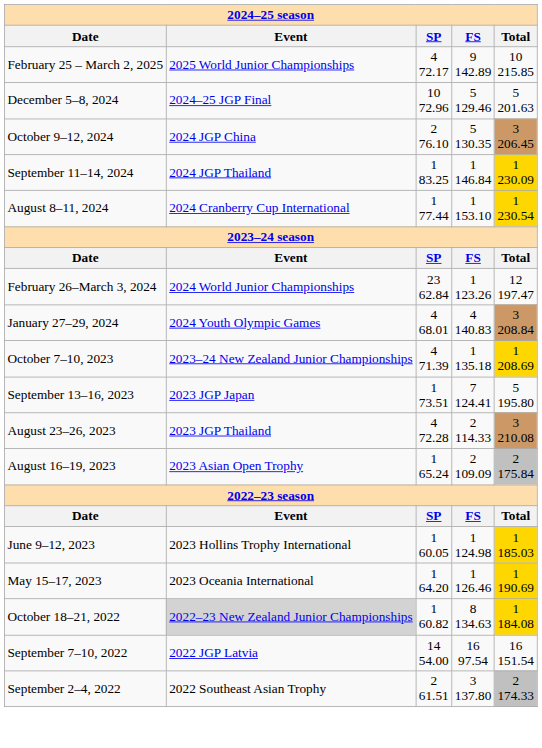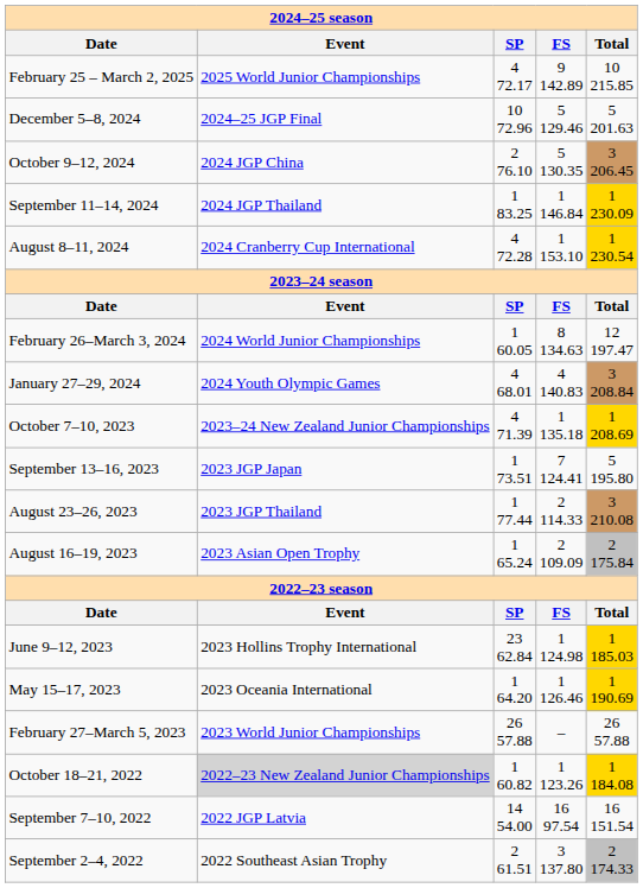August 8–11, 2024 | SP: 1 77.44 -> 4 72.28
February 26–March 3, 2024 | SP: 23 62.84 -> 1 60.05
February 26–March 3, 2024 | FS: 1 123.26 -> 8 134.63
August 23–26, 2023 | SP: 4 72.28 -> 1 77.44
June 9–12, 2023 | SP: 1 60.05 -> 23 62.84
+ row: February 27–March 5, 2023 | 2023 World Junior Championships | 26 57.88 | – | 26 57.88
October 18–21, 2022 | FS: 8 134.63 -> 1 123.26
